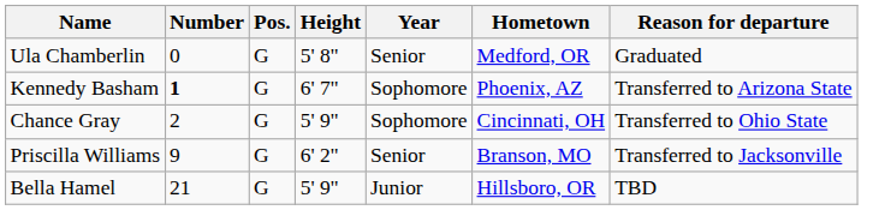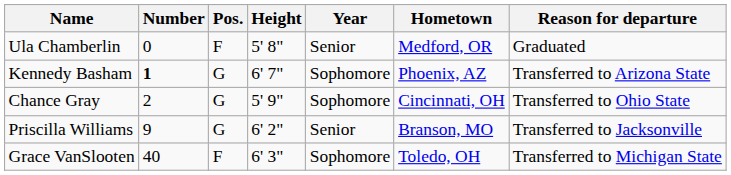Ula Chamberlin | Pos.: G -> F
- row: Bella Hamel | 21 | G | 5' 9" | Junior | Hillsboro, OR | TBD
+ row: Grace VanSlooten | 40 | F | 6' 3" | Sophomore | Toledo, OH | Transferred to Michigan State
